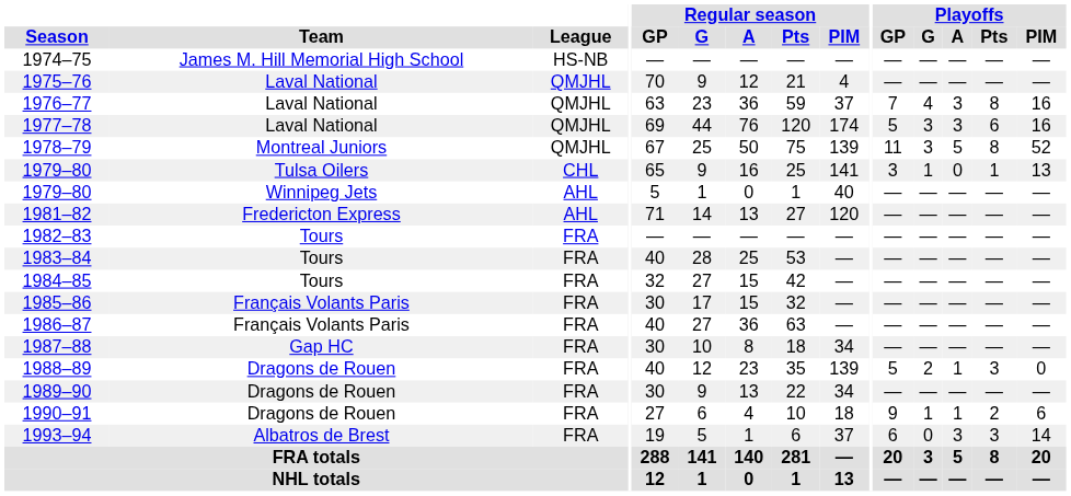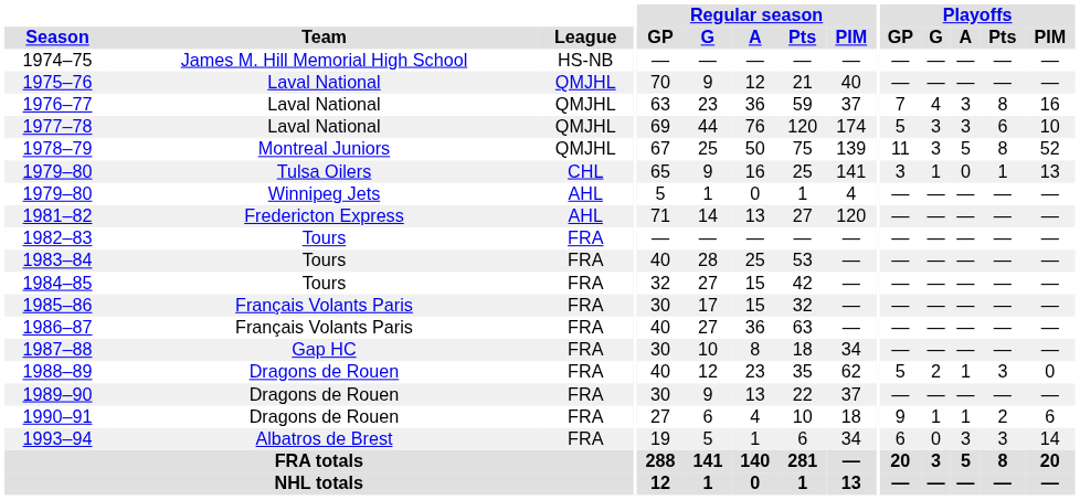1975–76 | Regular season / PIM: 4 -> 40
1977–78 | Playoffs / PIM: 16 -> 10
1979–80 / Winnipeg Jets | Regular season / PIM: 40 -> 4
1988–89 | Regular season / PIM: 139 -> 62
1989–90 | Regular season / PIM: 34 -> 37
1993–94 | Regular season / PIM: 37 -> 34
